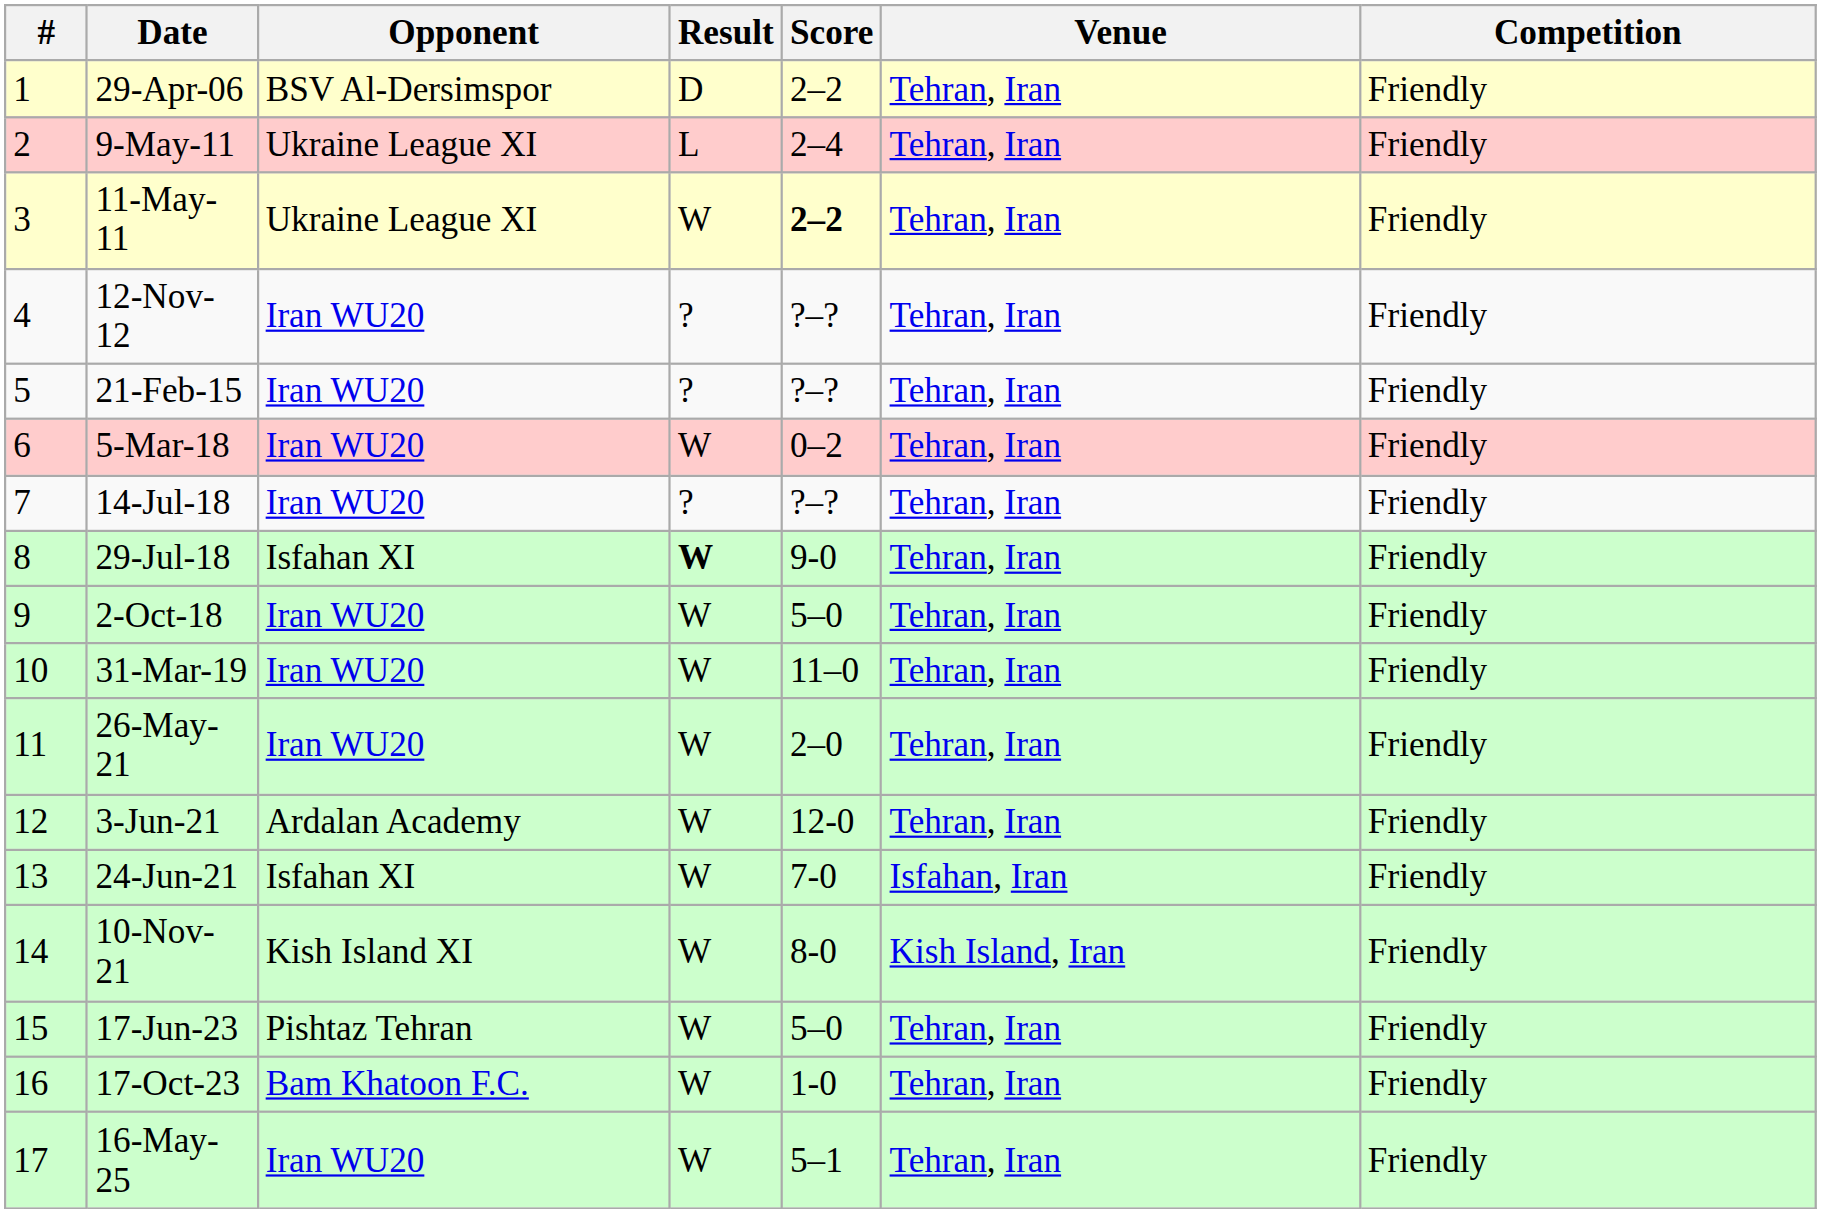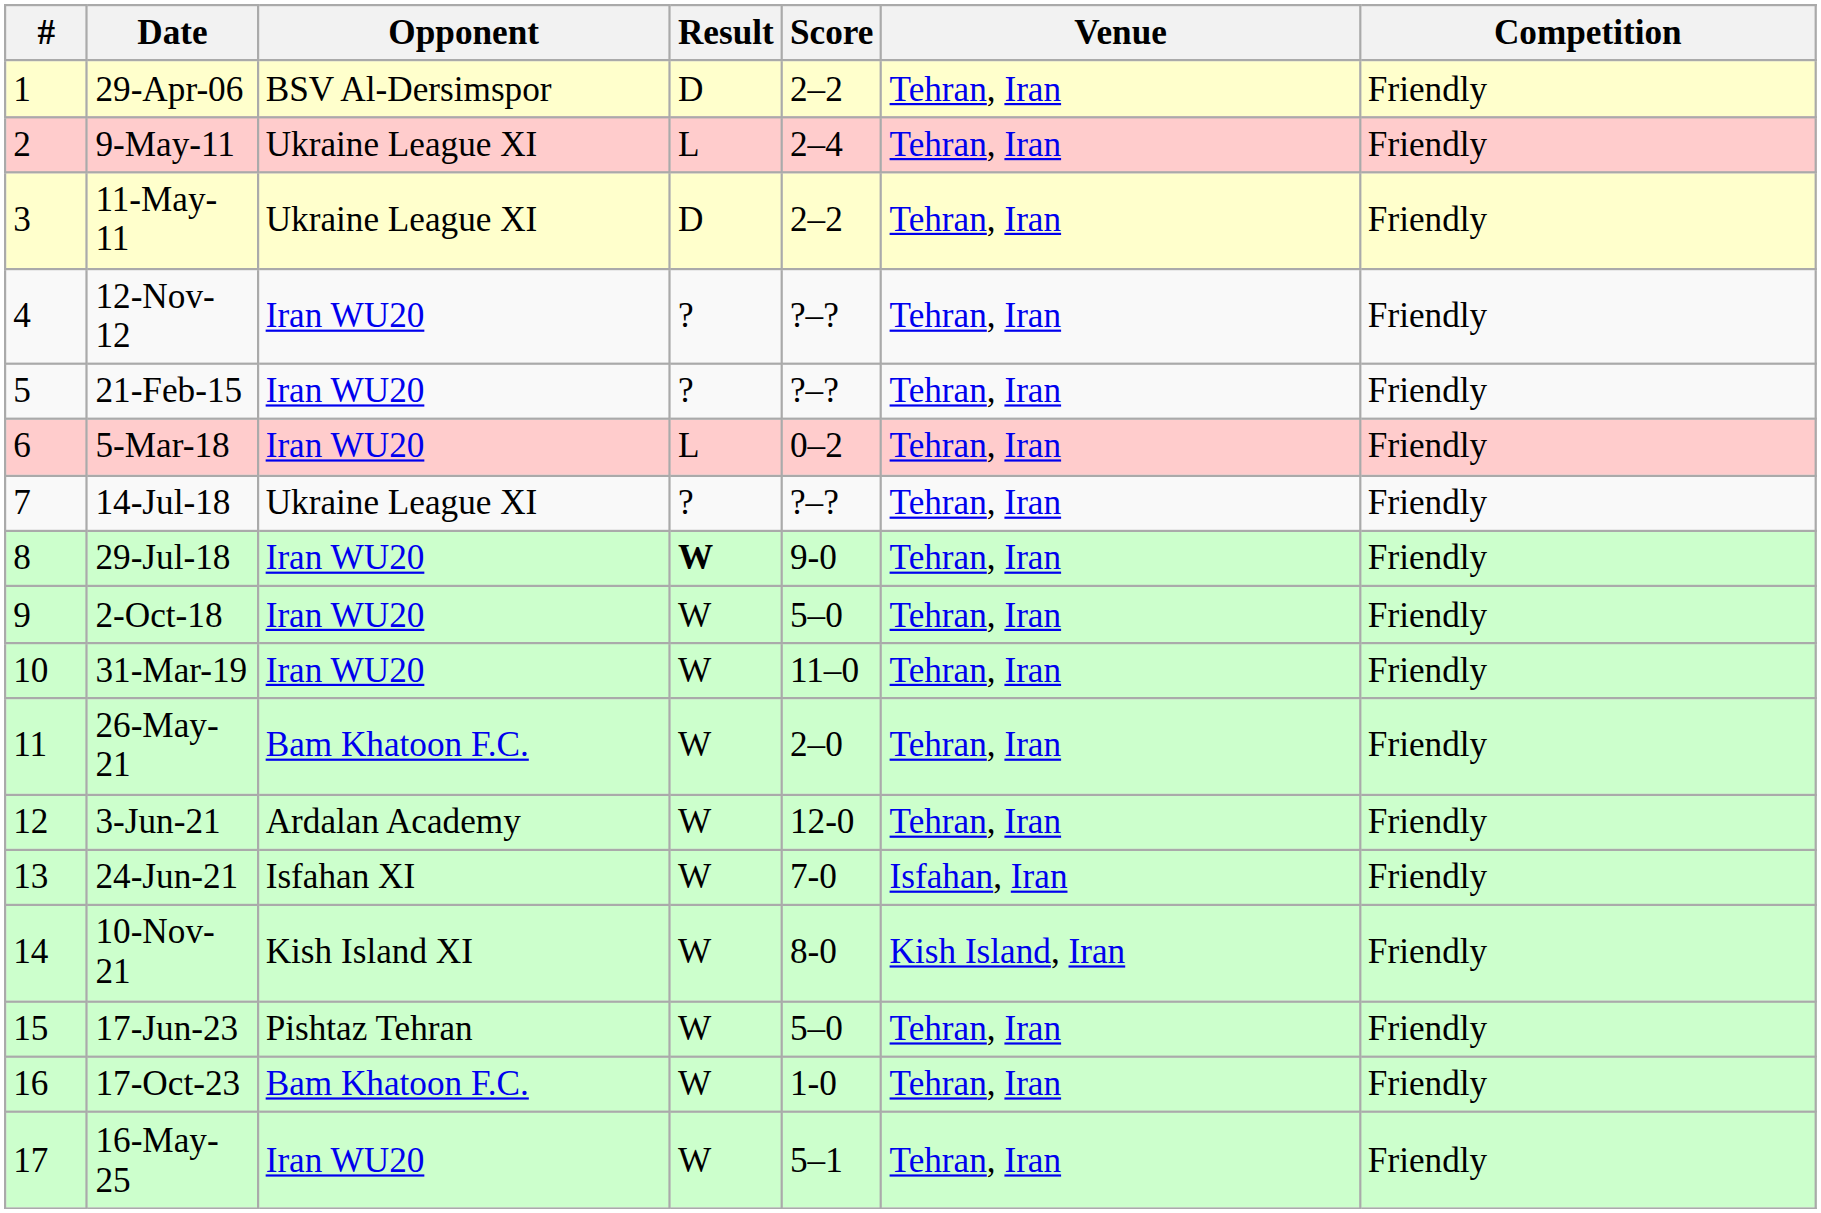11-May-11 | Result: W -> D
11-May-11 | Score: bold -> normal
5-Mar-18 | Result: W -> L
14-Jul-18 | Opponent: Iran WU20 -> Ukraine League XI
29-Jul-18 | Opponent: Isfahan XI -> Iran WU20
26-May-21 | Opponent: Iran WU20 -> Bam Khatoon F.C.
